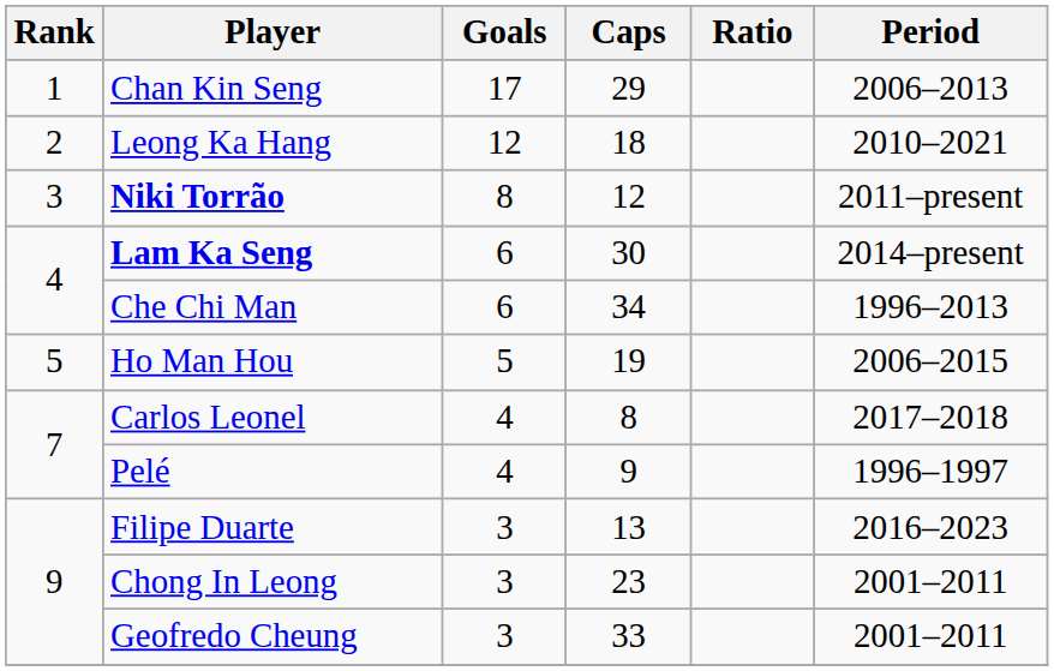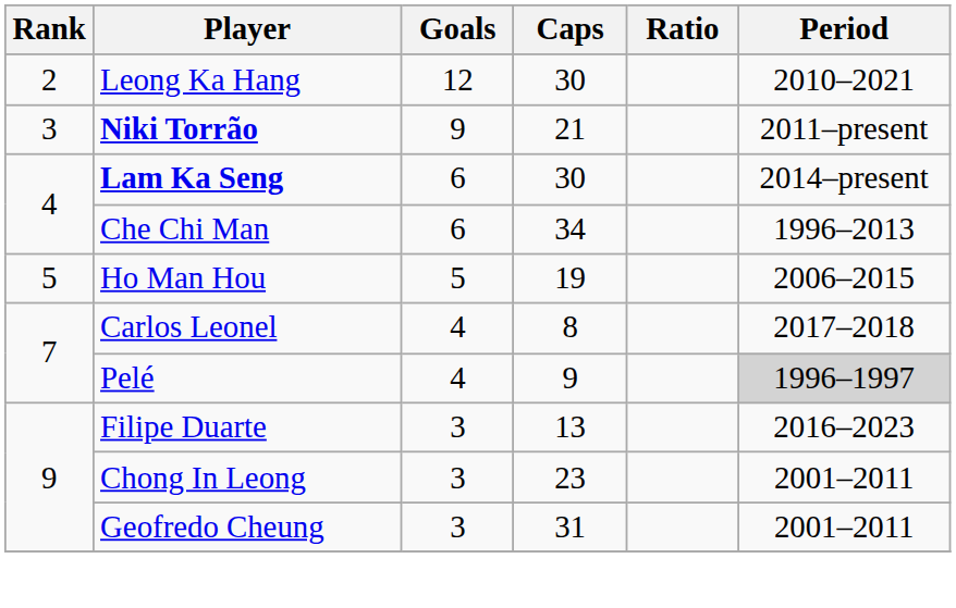- row: 1 | Chan Kin Seng | 17 | 29 | 2006–2013
Leong Ka Hang | Caps: 18 -> 30
Niki Torrão | Goals: 8 -> 9
Niki Torrão | Caps: 12 -> 21
Pelé | Period: no background -> lightgrey background
Geofredo Cheung | Caps: 33 -> 31
